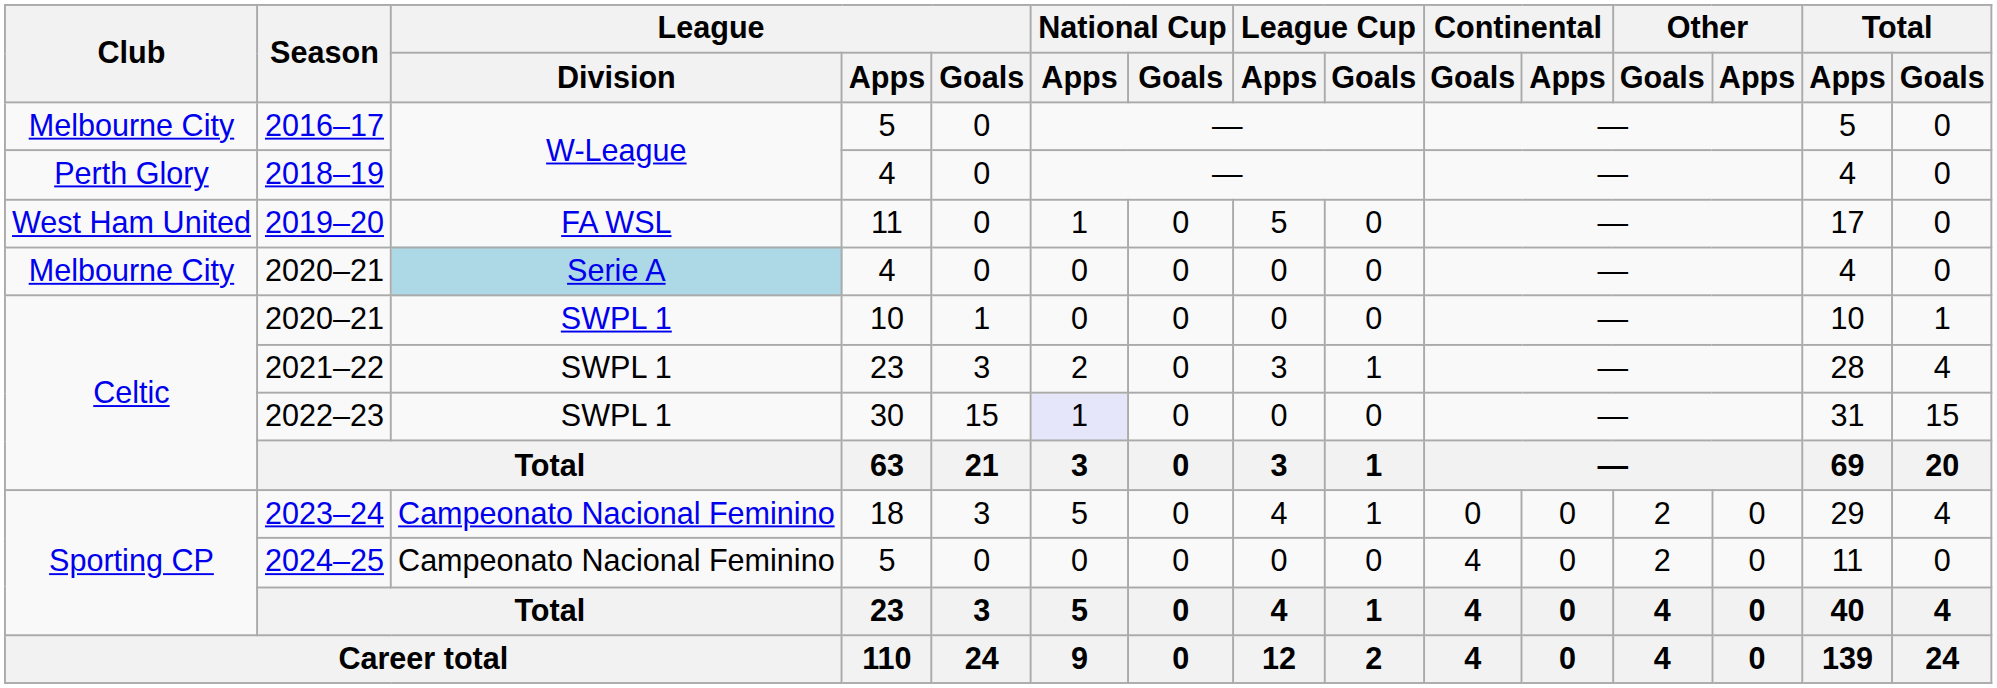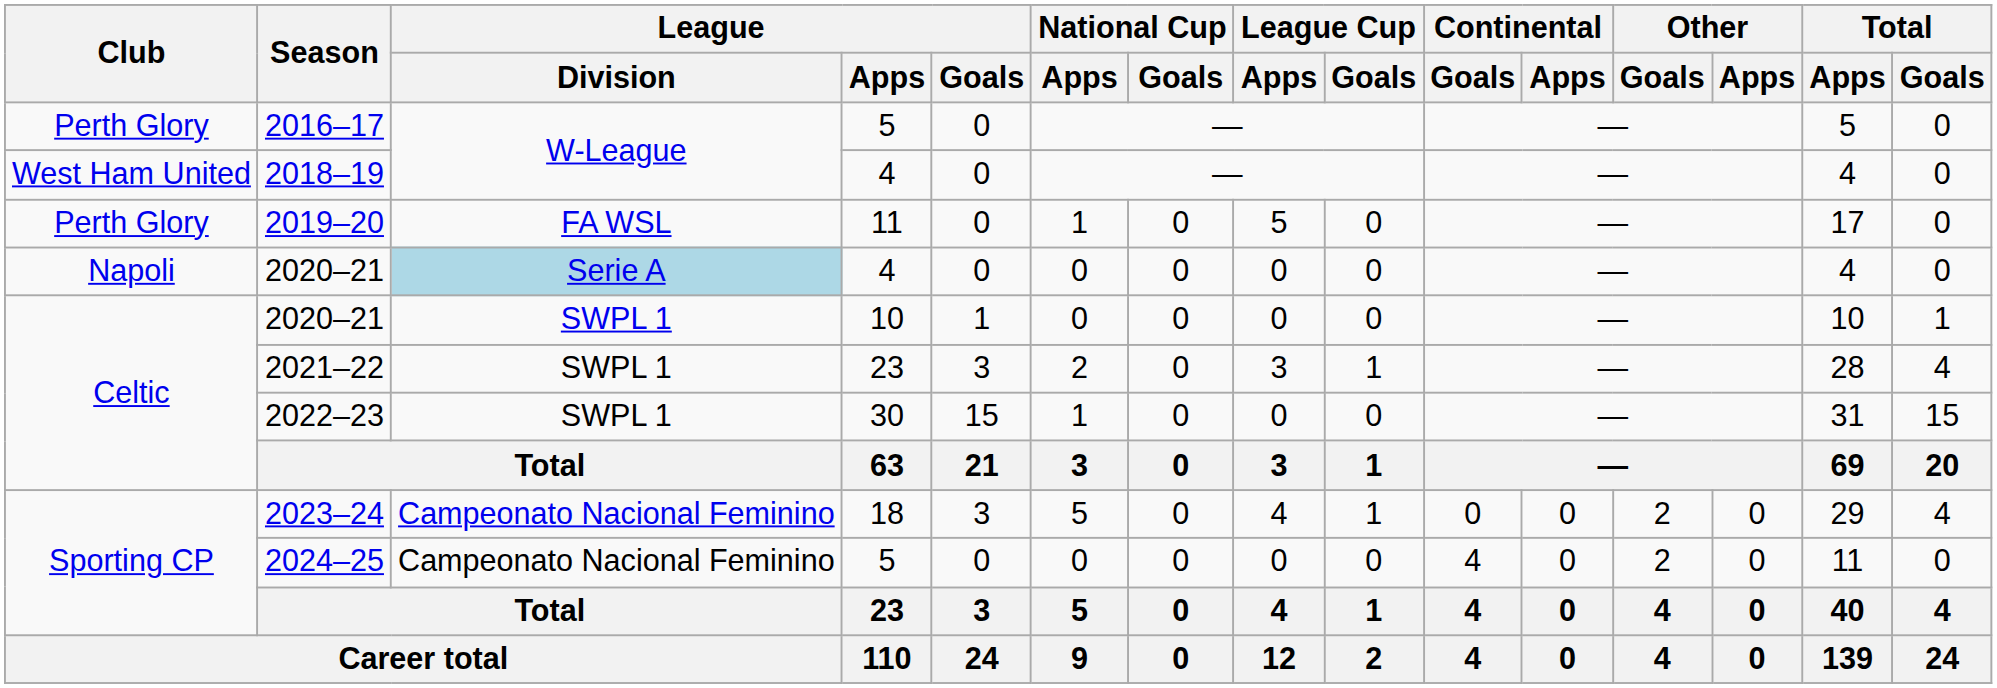2016–17 | Club: Melbourne City -> Perth Glory
2018–19 | Club: Perth Glory -> West Ham United
2019–20 | Club: West Ham United -> Perth Glory
2020–21 / 4 | Club: Melbourne City -> Napoli
2022–23 | National Cup / Apps: lavender background -> no background
